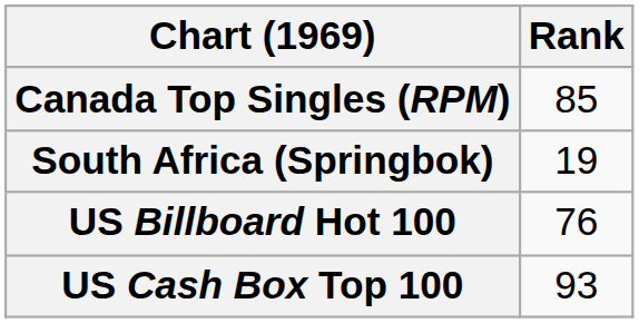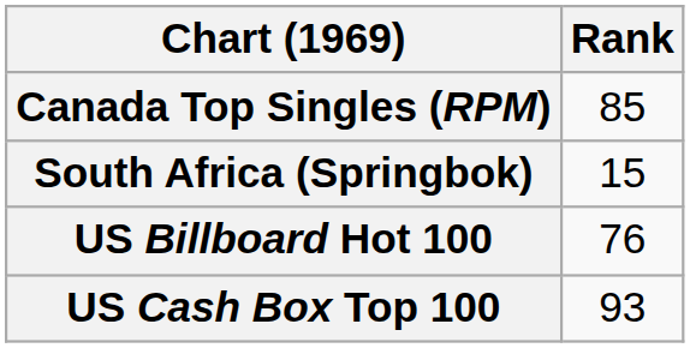South Africa (Springbok) | Rank: 19 -> 15
